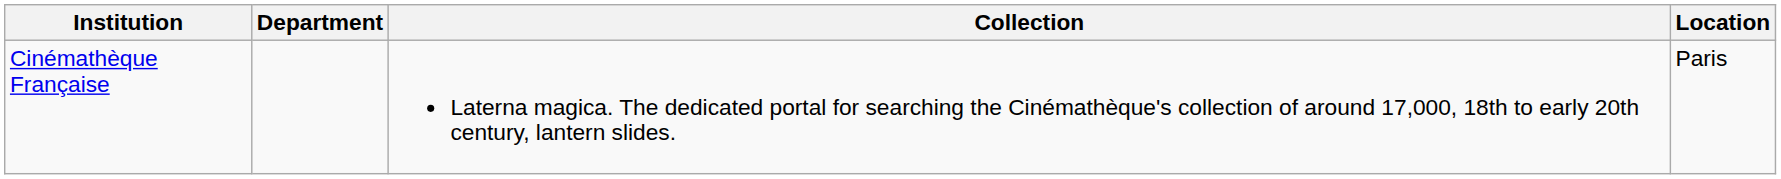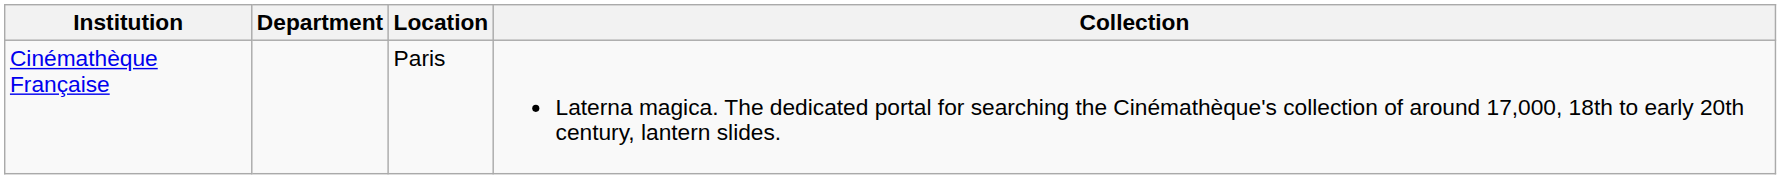columns swapped: Location <-> Collection
